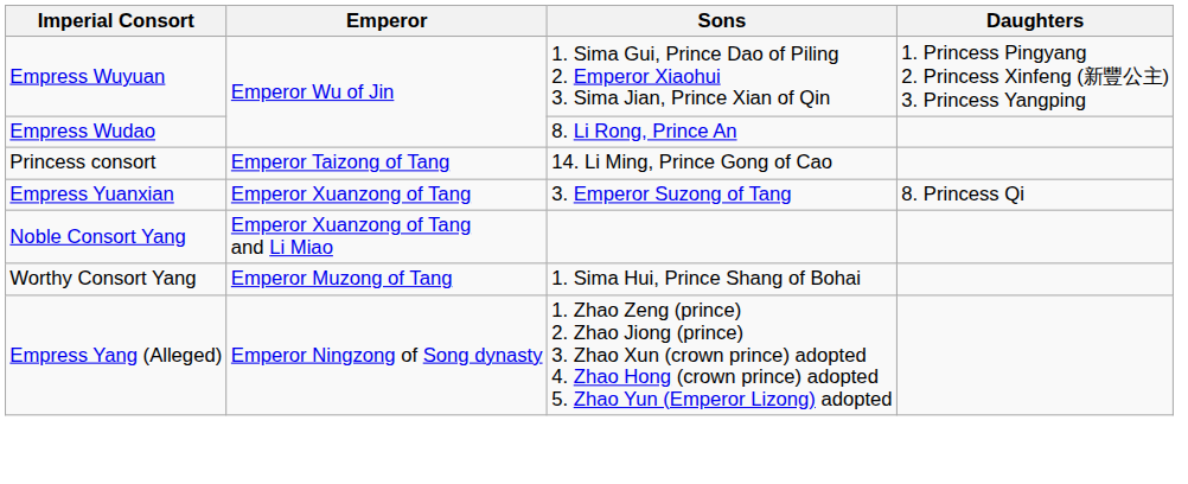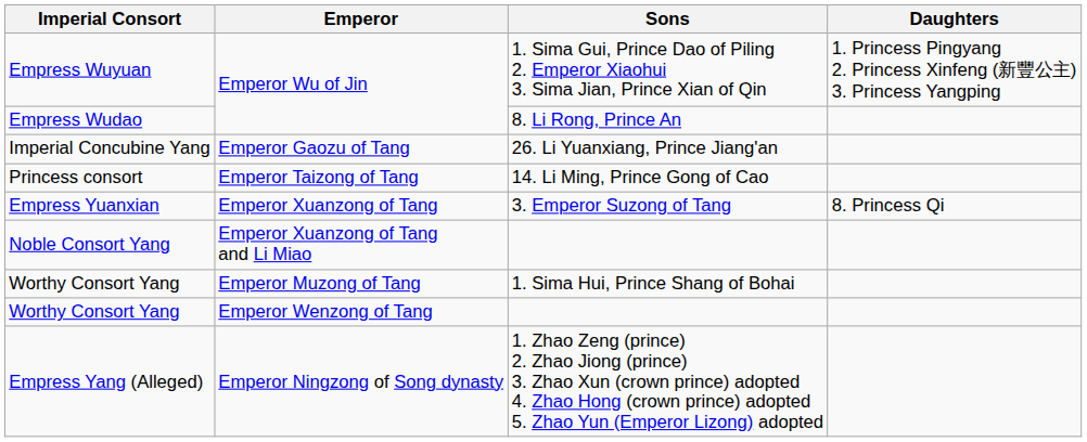+ row: Imperial Concubine Yang | Emperor Gaozu of Tang | 26. Li Yuanxiang, Prince Jiang'an
+ row: Worthy Consort Yang | Emperor Wenzong of Tang
